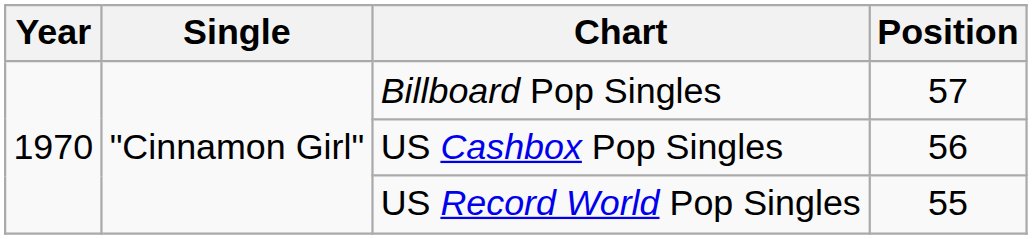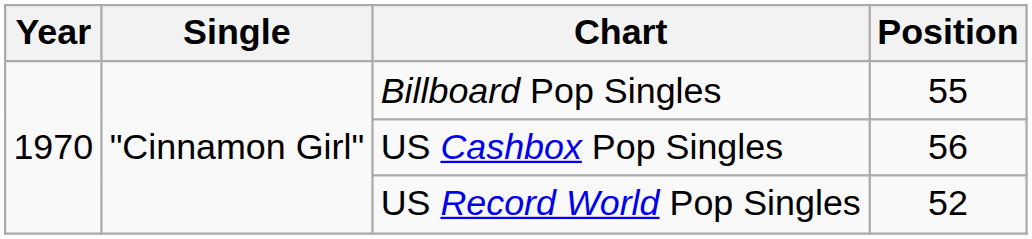Billboard Pop Singles | Position: 57 -> 55
US Record World Pop Singles | Position: 55 -> 52
